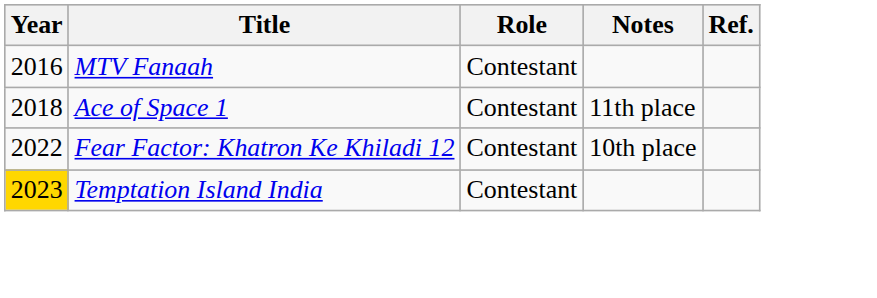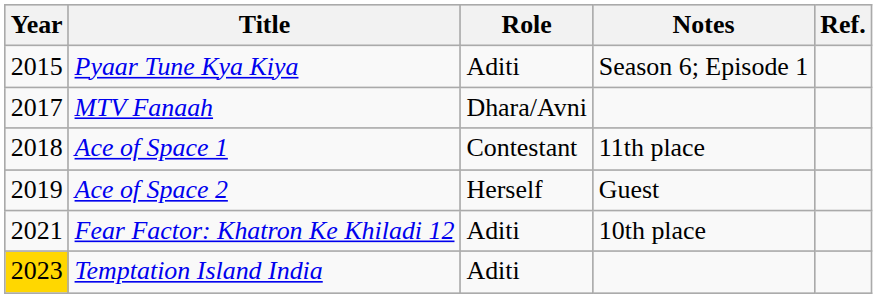+ row: 2015 | Pyaar Tune Kya Kiya | Aditi | Season 6; Episode 1
MTV Fanaah | Year: 2016 -> 2017
MTV Fanaah | Role: Contestant -> Dhara/Avni
+ row: 2019 | Ace of Space 2 | Herself | Guest
Fear Factor: Khatron Ke Khiladi 12 | Year: 2022 -> 2021
Fear Factor: Khatron Ke Khiladi 12 | Role: Contestant -> Aditi
Temptation Island India | Role: Contestant -> Aditi
